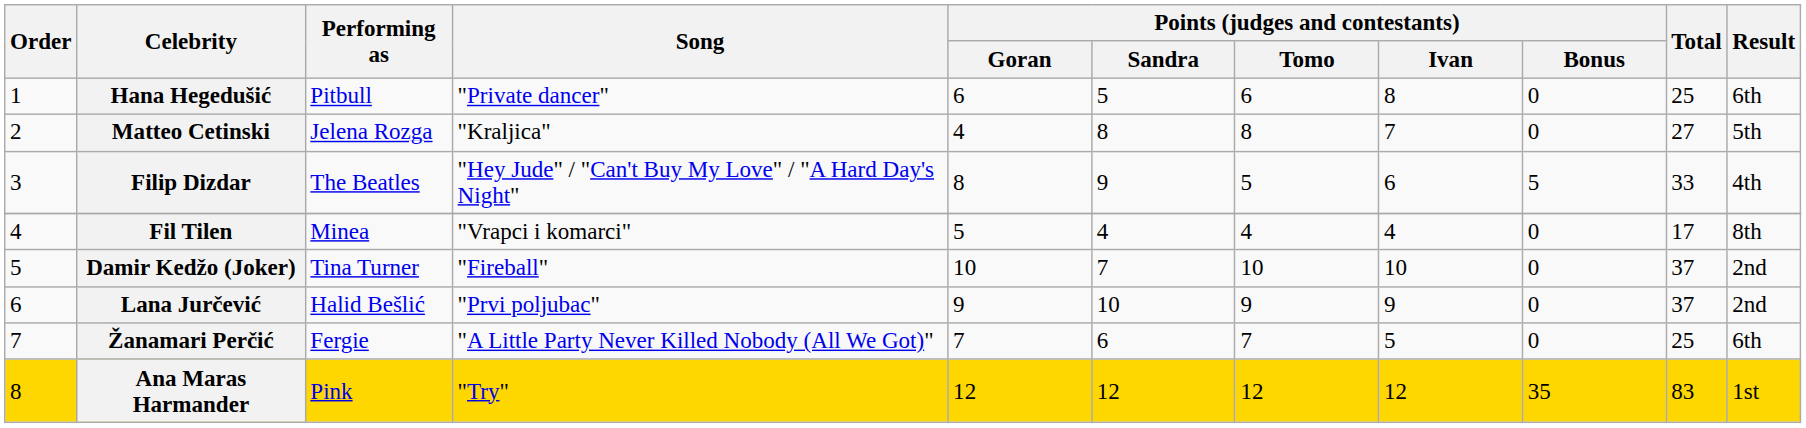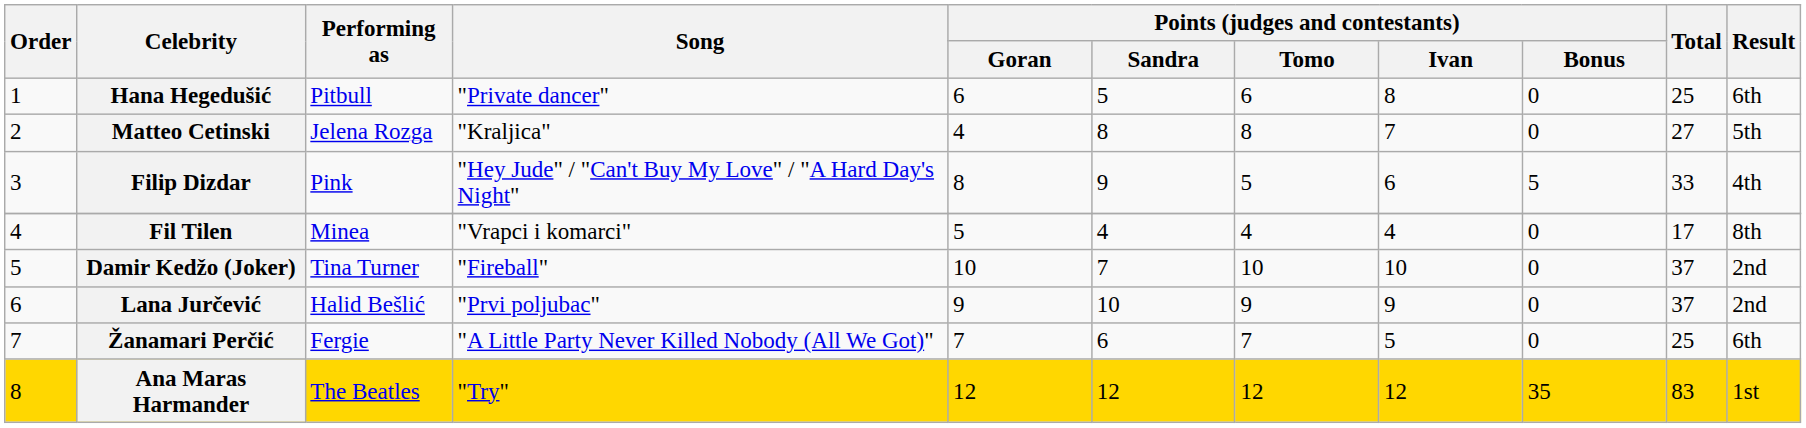Filip Dizdar | Performing as: The Beatles -> Pink
Ana Maras Harmander | Performing as: Pink -> The Beatles
